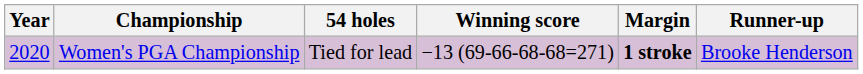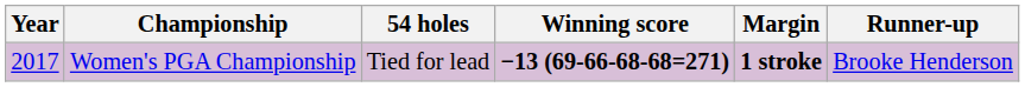Women's PGA Championship | Year: 2020 -> 2017
Women's PGA Championship | Winning score: normal -> bold
